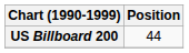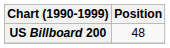US Billboard 200 | Position: 44 -> 48
